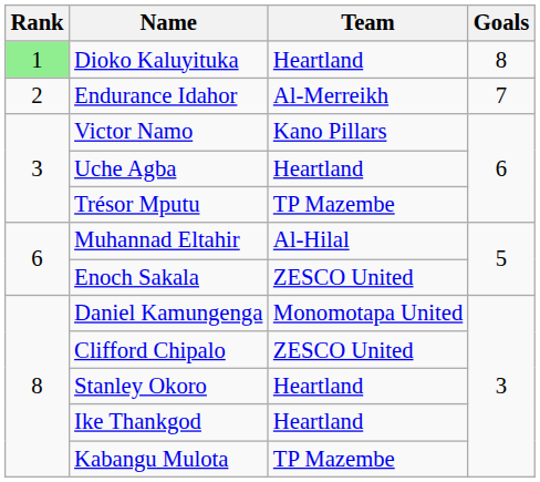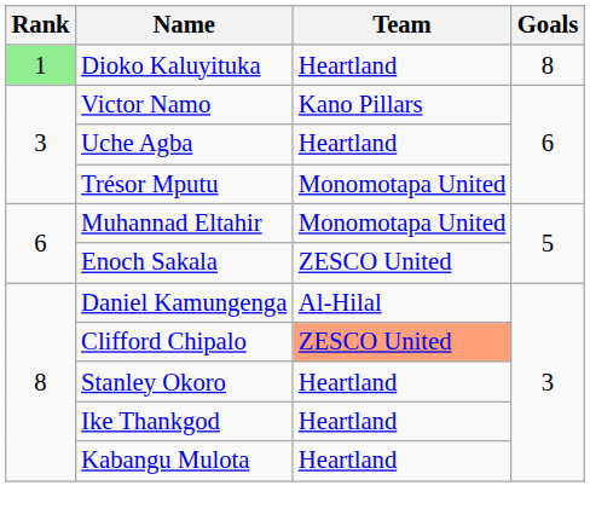- row: 2 | Endurance Idahor | Al-Merreikh | 7
Trésor Mputu | Team: TP Mazembe -> Monomotapa United
Muhannad Eltahir | Team: Al-Hilal -> Monomotapa United
Daniel Kamungenga | Team: Monomotapa United -> Al-Hilal
Clifford Chipalo | Team: no background -> lightsalmon background
Kabangu Mulota | Team: TP Mazembe -> Heartland
